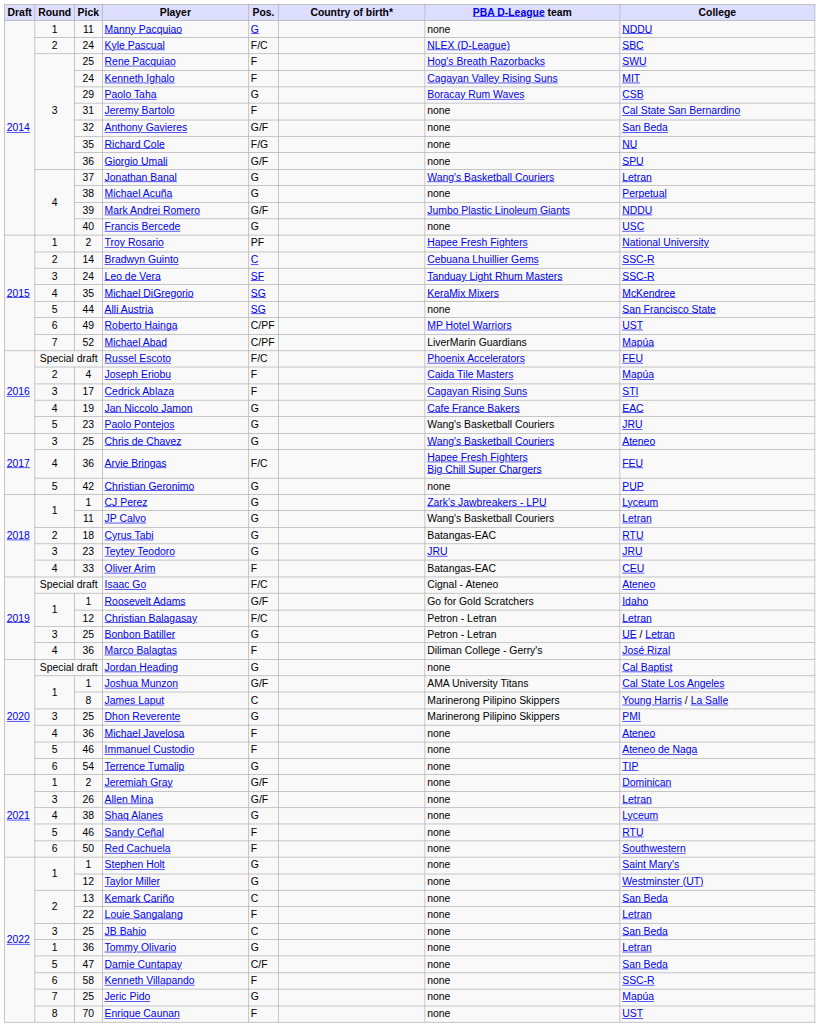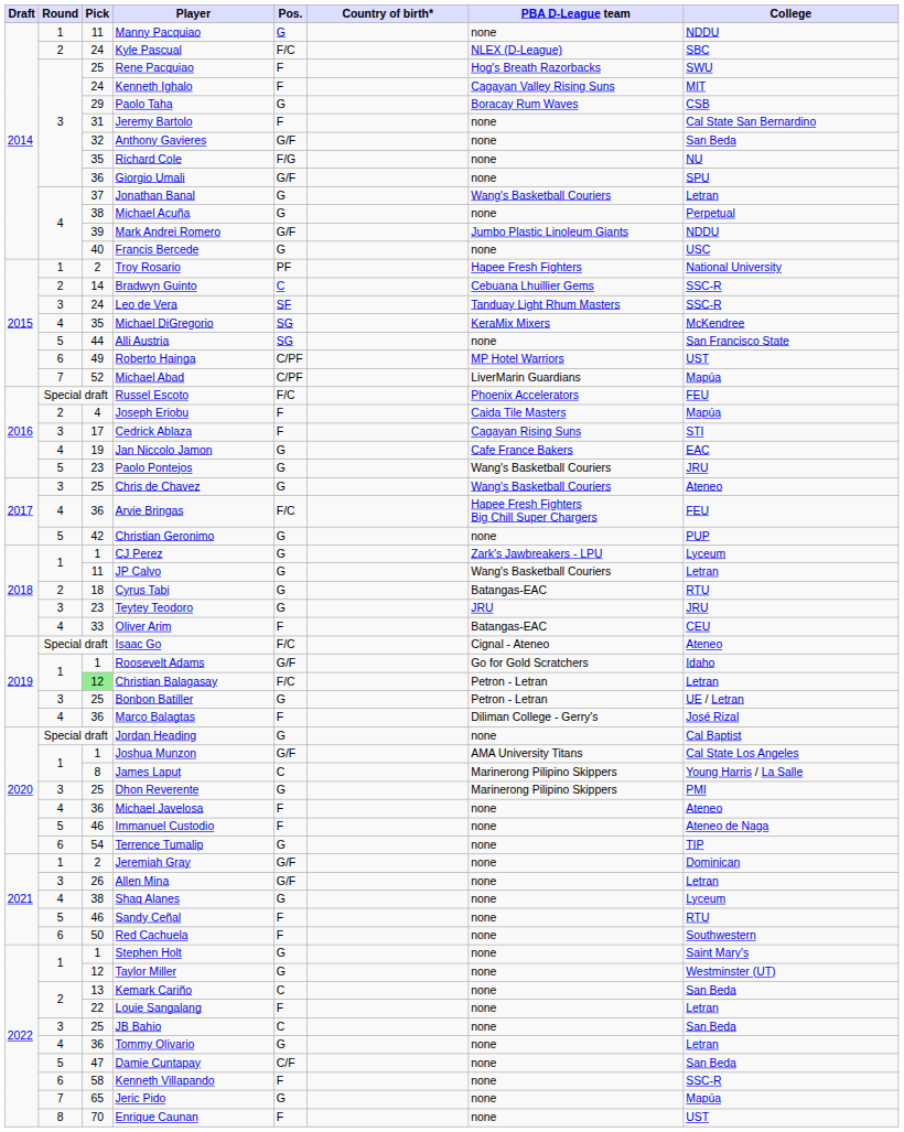Christian Balagasay | Pick: no background -> lightgreen background
Tommy Olivario | Round: 1 -> 4
Jeric Pido | Pick: 25 -> 65
